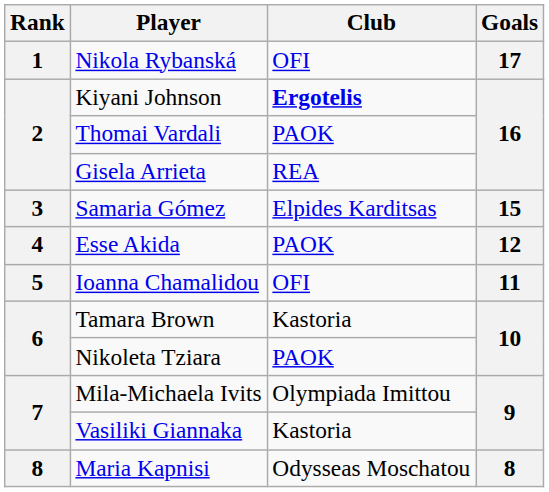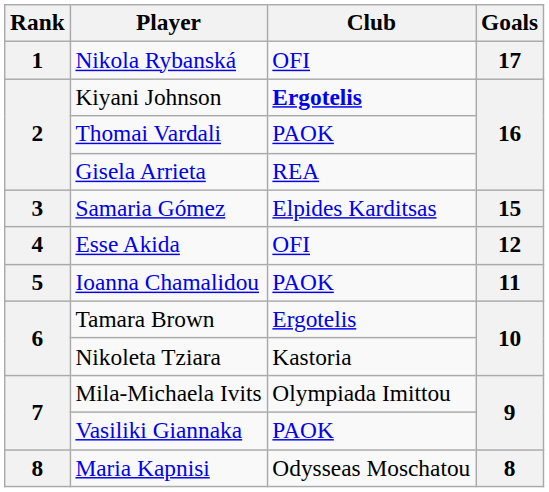Esse Akida | Club: PAOK -> OFI
Ioanna Chamalidou | Club: OFI -> PAOK
Tamara Brown | Club: Kastoria -> Ergotelis
Nikoleta Tziara | Club: PAOK -> Kastoria
Vasiliki Giannaka | Club: Kastoria -> PAOK
